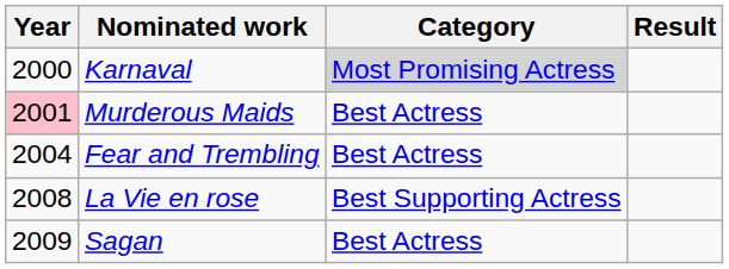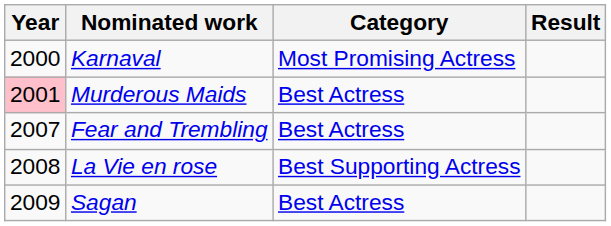Karnaval | Category: lightgrey background -> no background
Fear and Trembling | Year: 2004 -> 2007
